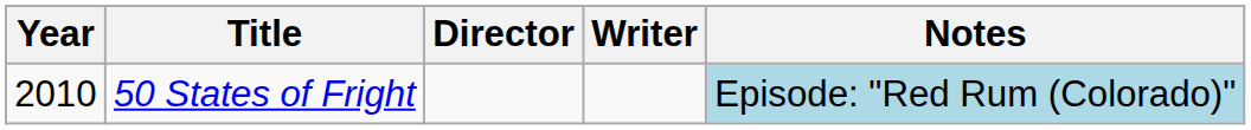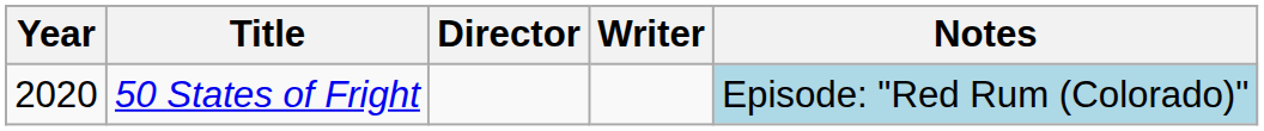50 States of Fright | Year: 2010 -> 2020
